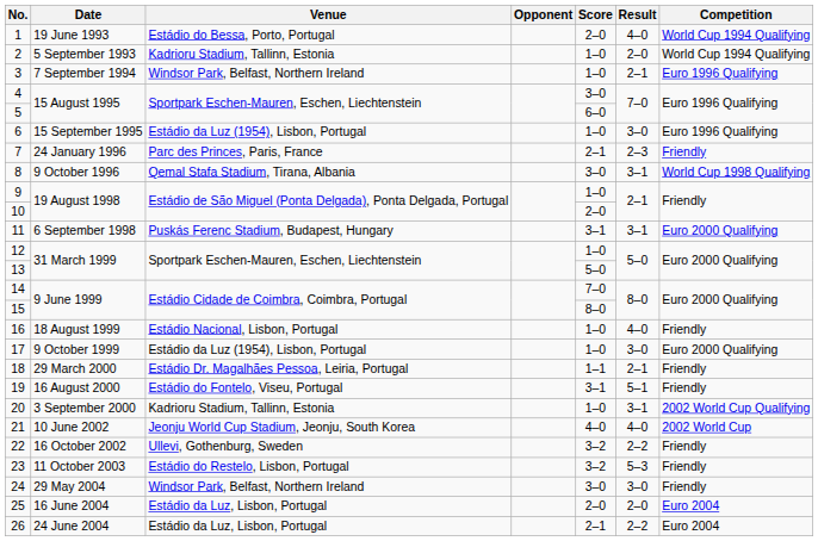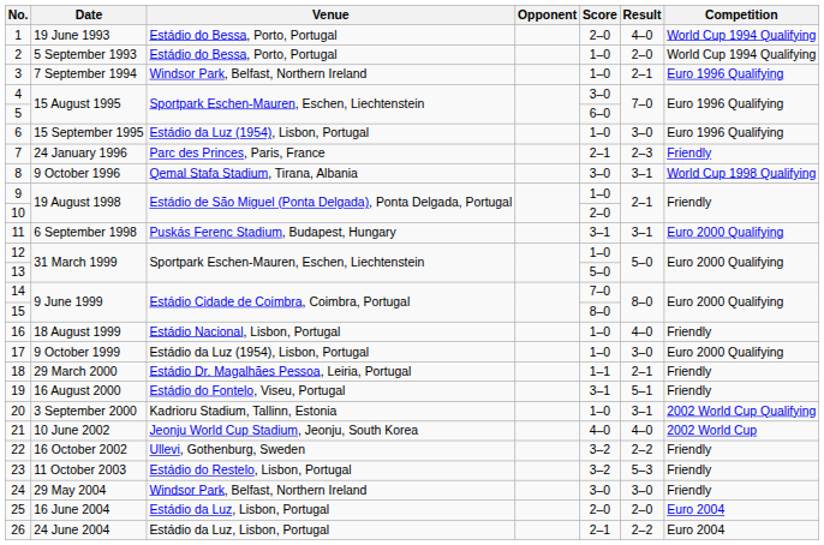2 | Venue: Kadrioru Stadium, Tallinn, Estonia -> Estádio do Bessa, Porto, Portugal
